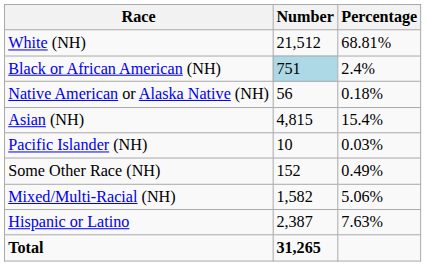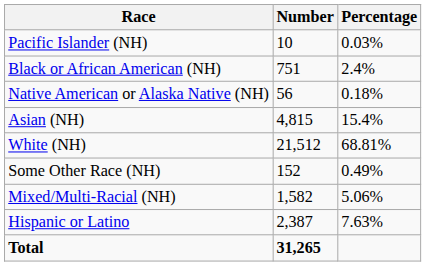rows swapped: White (NH) <-> Pacific Islander (NH)
Black or African American (NH) | Number: lightblue background -> no background
